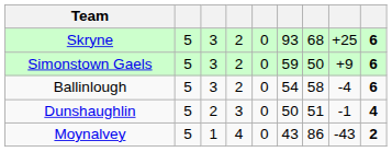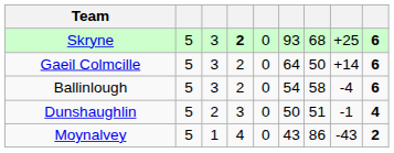Skryne | column 4: normal -> bold
- row: Simonstown Gaels | 5 | 3 | 2 | 0 | 59 | 50 | +9 | 6
+ row: Gaeil Colmcille | 5 | 3 | 2 | 0 | 64 | 50 | +14 | 6
